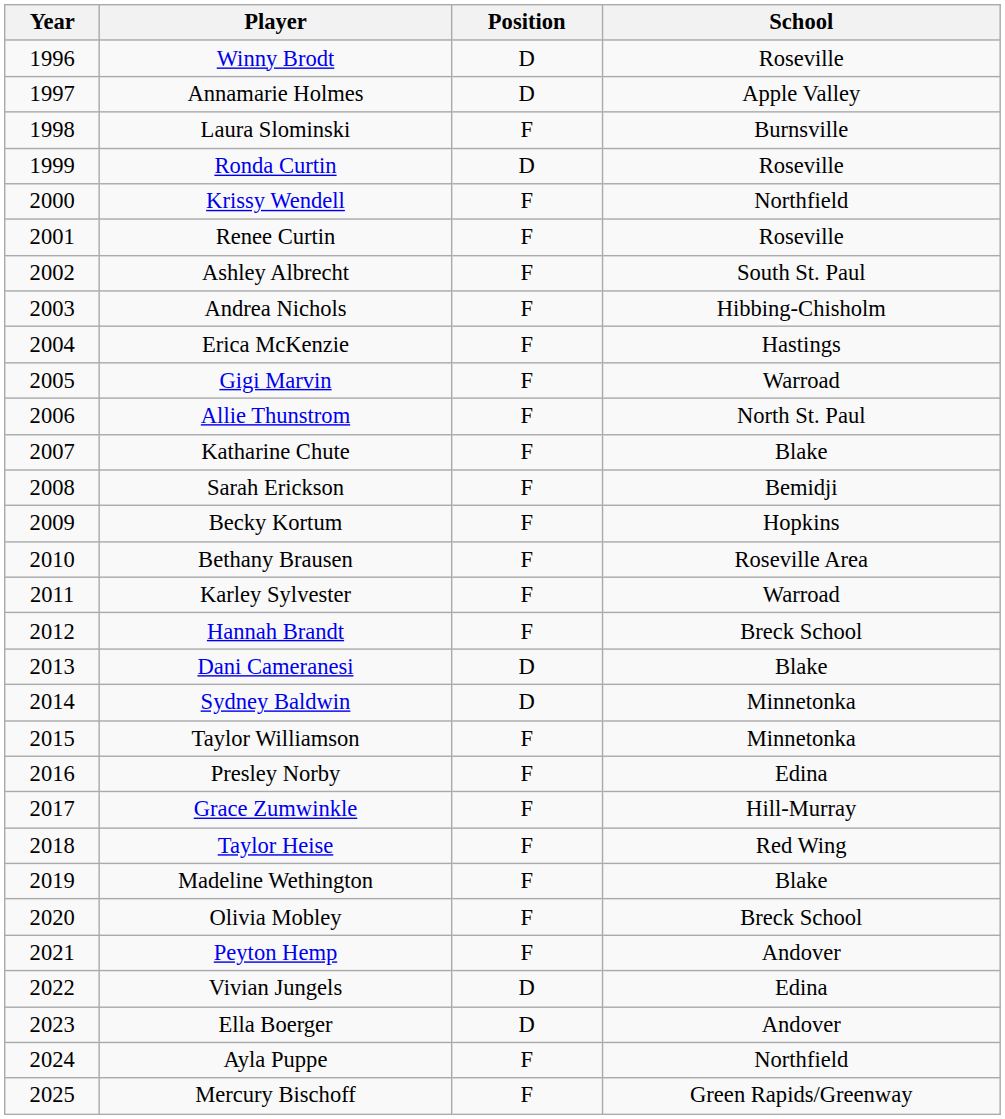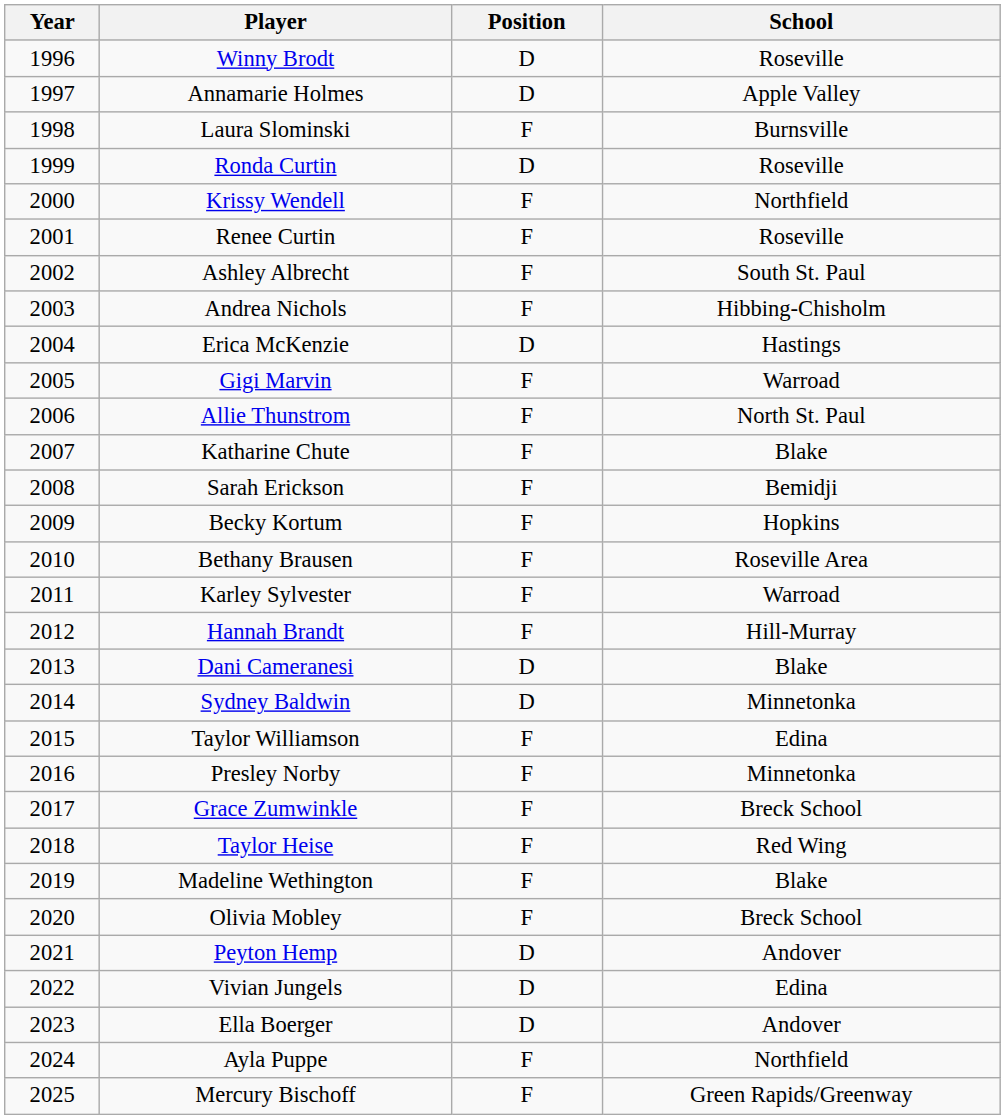Erica McKenzie | Position: F -> D
Hannah Brandt | School: Breck School -> Hill-Murray
Taylor Williamson | School: Minnetonka -> Edina
Presley Norby | School: Edina -> Minnetonka
Grace Zumwinkle | School: Hill-Murray -> Breck School
Peyton Hemp | Position: F -> D
